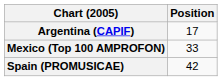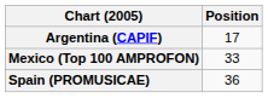Spain (PROMUSICAE) | Position: 42 -> 36
